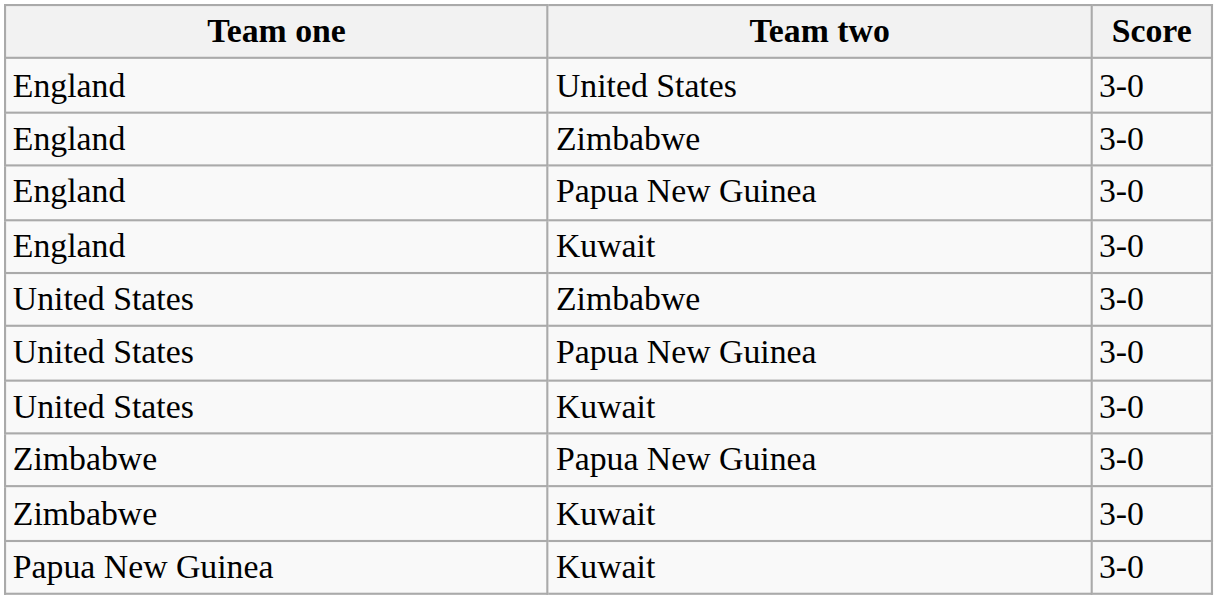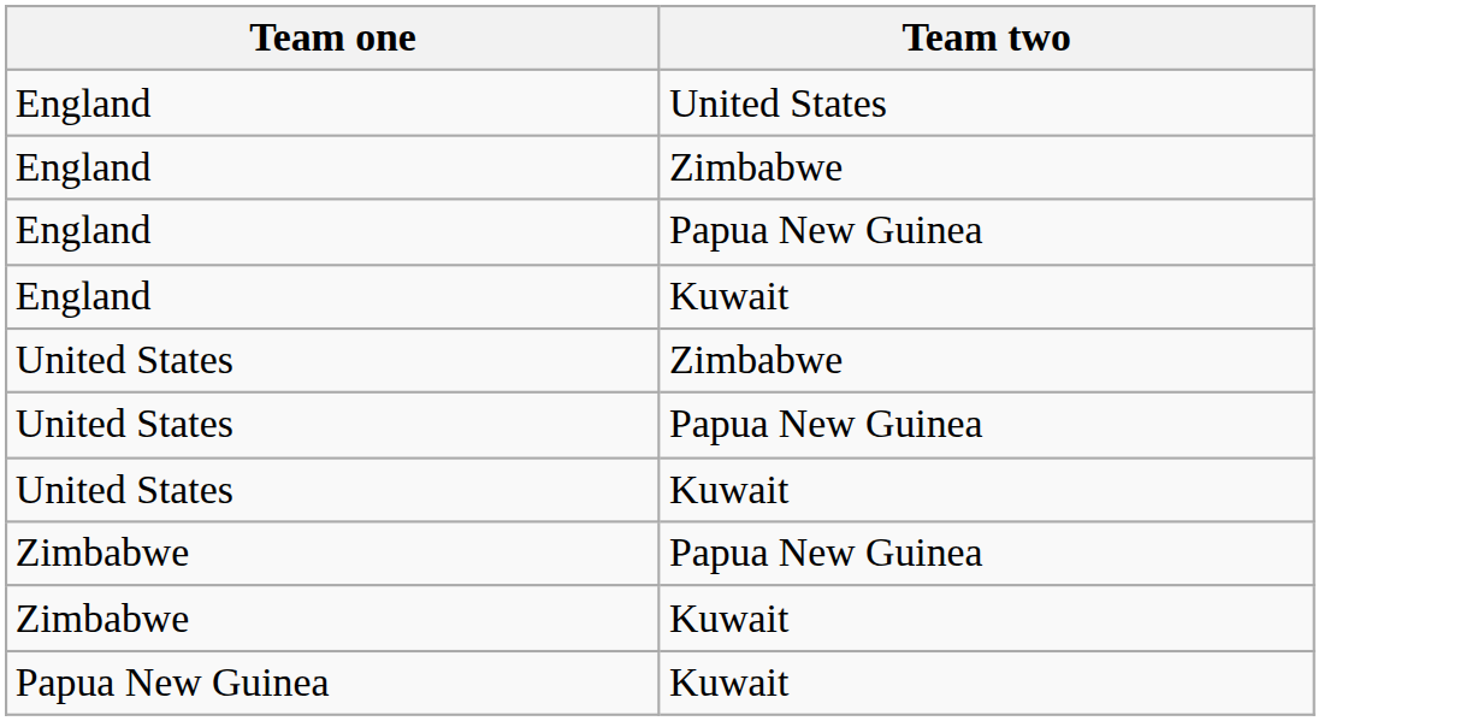- column: Score | 3-0 | 3-0 | 3-0 | 3-0 | 3-0 | 3-0 | 3-0 | 3-0 | 3-0 | 3-0
